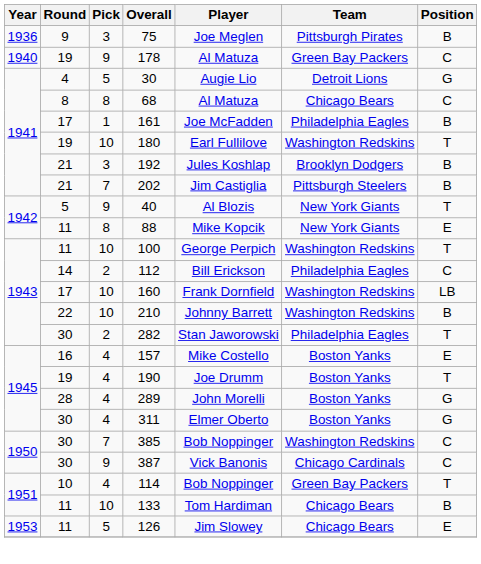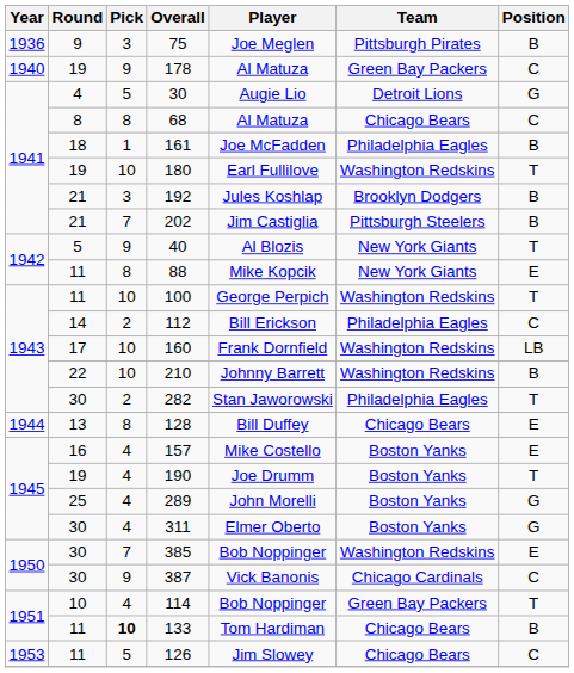161 | Round: 17 -> 18
+ row: 1944 | 13 | 8 | 128 | Bill Duffey | Chicago Bears | E
289 | Round: 28 -> 25
385 | Position: C -> E
133 | Pick: normal -> bold
126 | Position: E -> C
